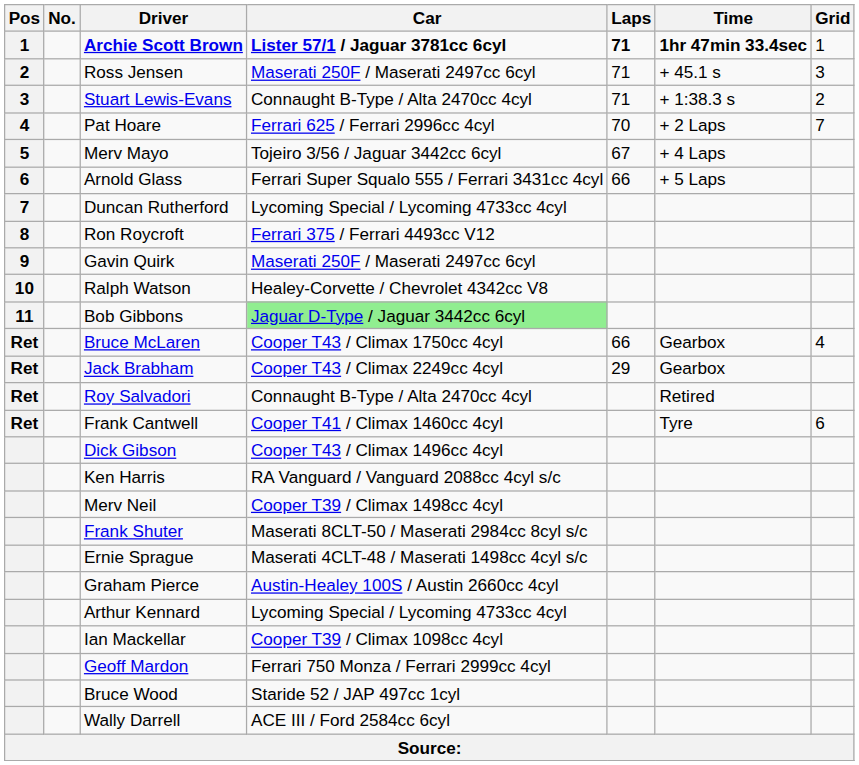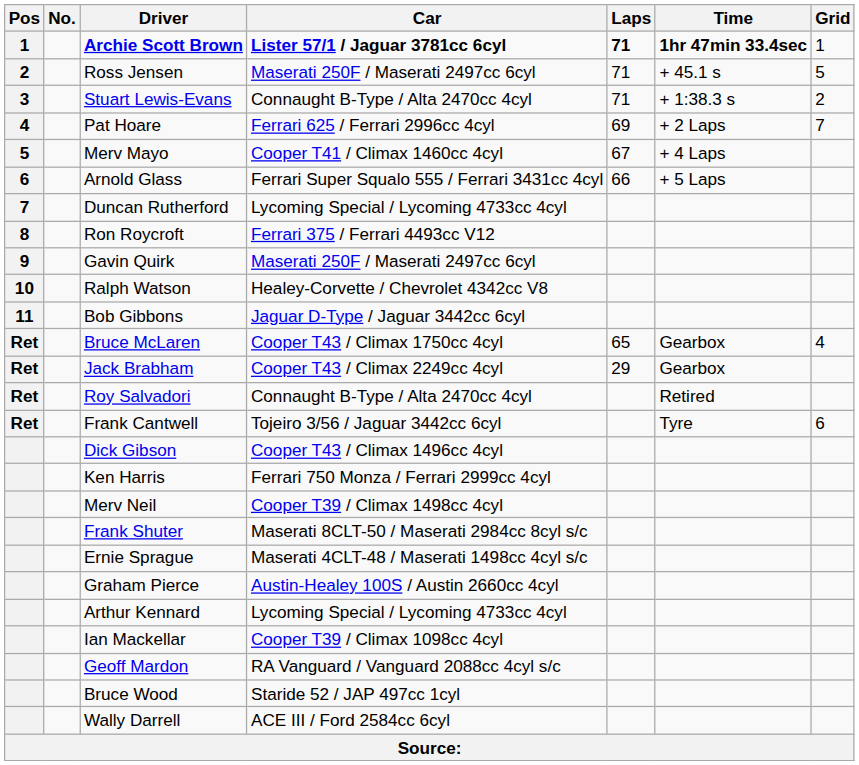Ross Jensen | Grid: 3 -> 5
Pat Hoare | Laps: 70 -> 69
Merv Mayo | Car: Tojeiro 3/56 / Jaguar 3442cc 6cyl -> Cooper T41 / Climax 1460cc 4cyl
Bob Gibbons | Car: lightgreen background -> no background
Bruce McLaren | Laps: 66 -> 65
Frank Cantwell | Car: Cooper T41 / Climax 1460cc 4cyl -> Tojeiro 3/56 / Jaguar 3442cc 6cyl
Ken Harris | Car: RA Vanguard / Vanguard 2088cc 4cyl s/c -> Ferrari 750 Monza / Ferrari 2999cc 4cyl
Geoff Mardon | Car: Ferrari 750 Monza / Ferrari 2999cc 4cyl -> RA Vanguard / Vanguard 2088cc 4cyl s/c
